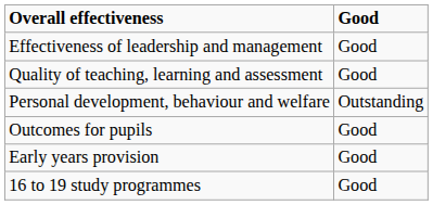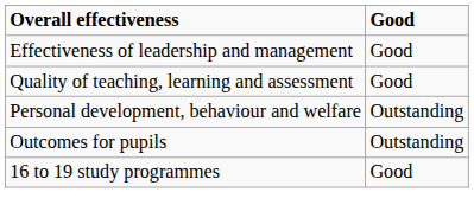Outcomes for pupils | Good: Good -> Outstanding
- row: Early years provision | Good
